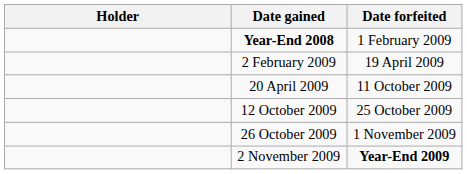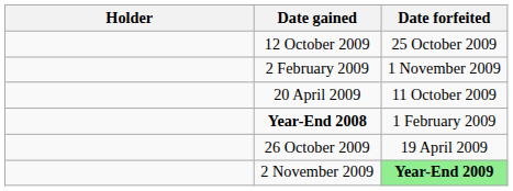rows swapped: Year-End 2008 <-> 12 October 2009
2 February 2009 | Date forfeited: 19 April 2009 -> 1 November 2009
26 October 2009 | Date forfeited: 1 November 2009 -> 19 April 2009
2 November 2009 | Date forfeited: no background -> lightgreen background
